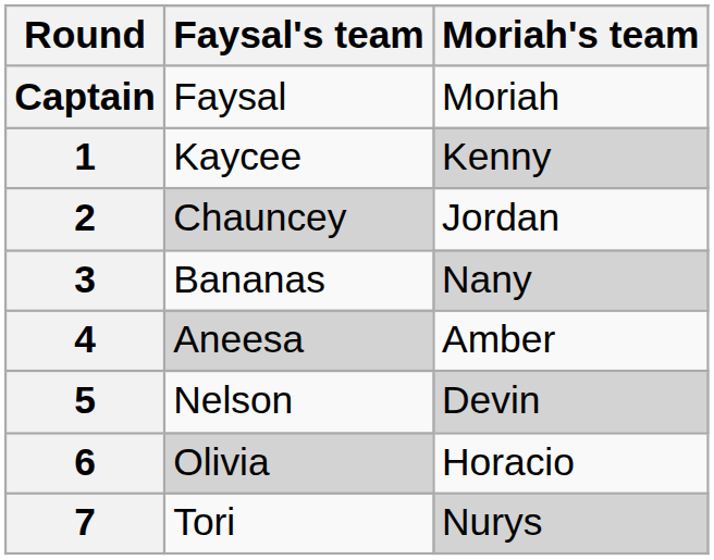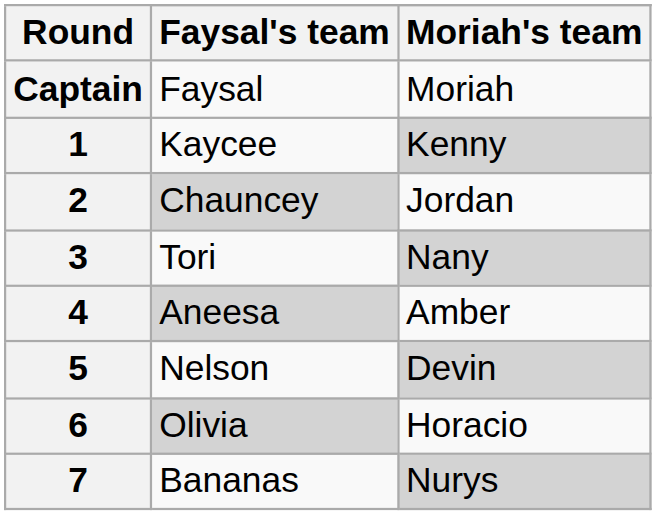3 | Faysal's team: Bananas -> Tori
7 | Faysal's team: Tori -> Bananas
